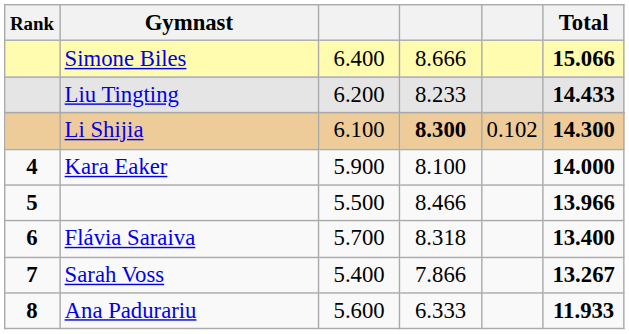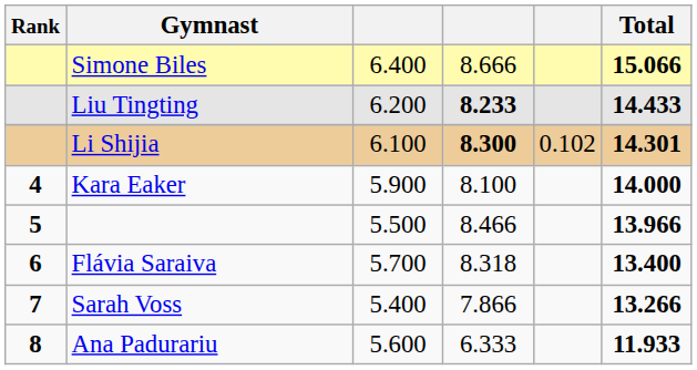Liu Tingting | column 4: normal -> bold
Li Shijia | Total: 14.300 -> 14.301
Sarah Voss | Total: 13.267 -> 13.266
